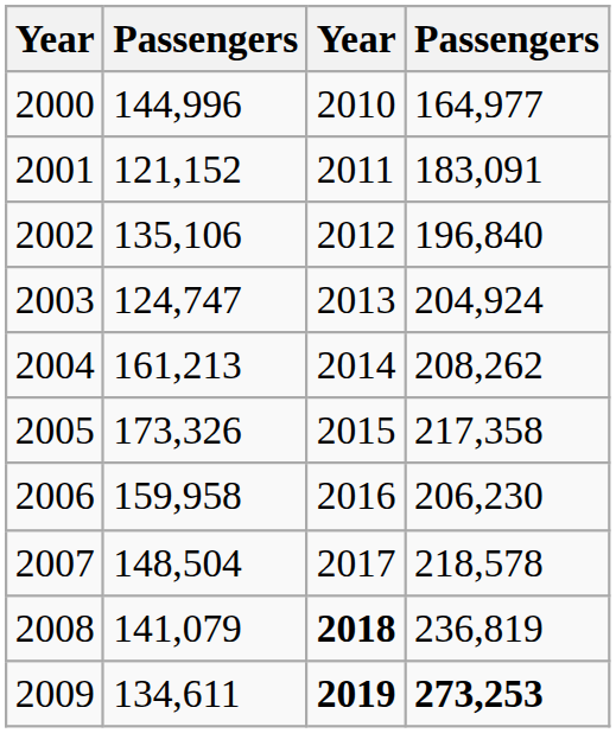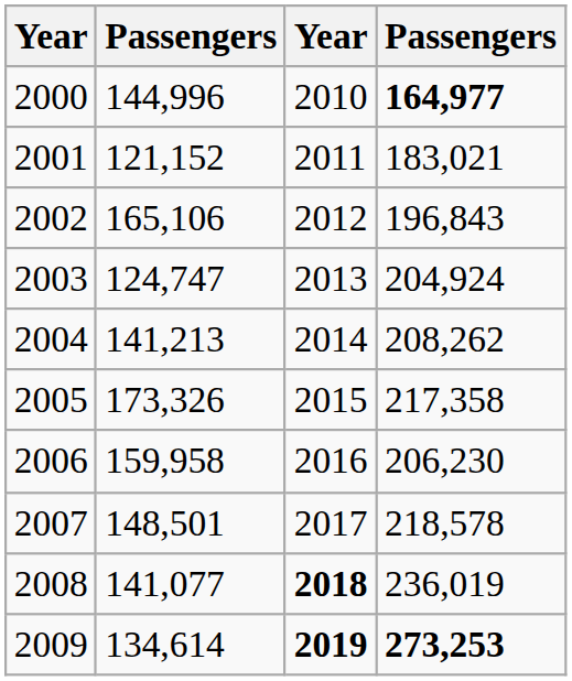2000 | column 4: normal -> bold
2001 | column 4: 183,091 -> 183,021
2002 | column 2: 135,106 -> 165,106
2002 | column 4: 196,840 -> 196,843
2004 | column 2: 161,213 -> 141,213
2007 | column 2: 148,504 -> 148,501
2008 | column 2: 141,079 -> 141,077
2008 | column 4: 236,819 -> 236,019
2009 | column 2: 134,611 -> 134,614
